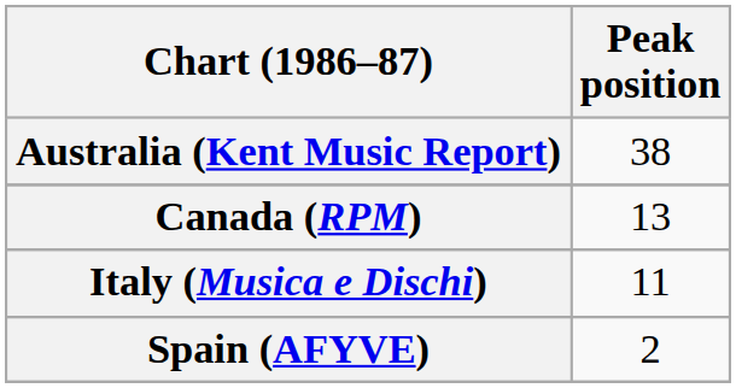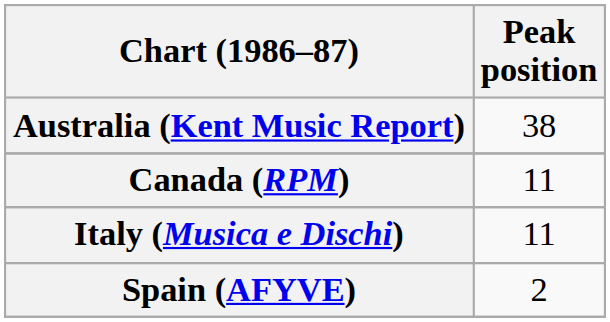Canada (RPM) | Peak position: 13 -> 11
